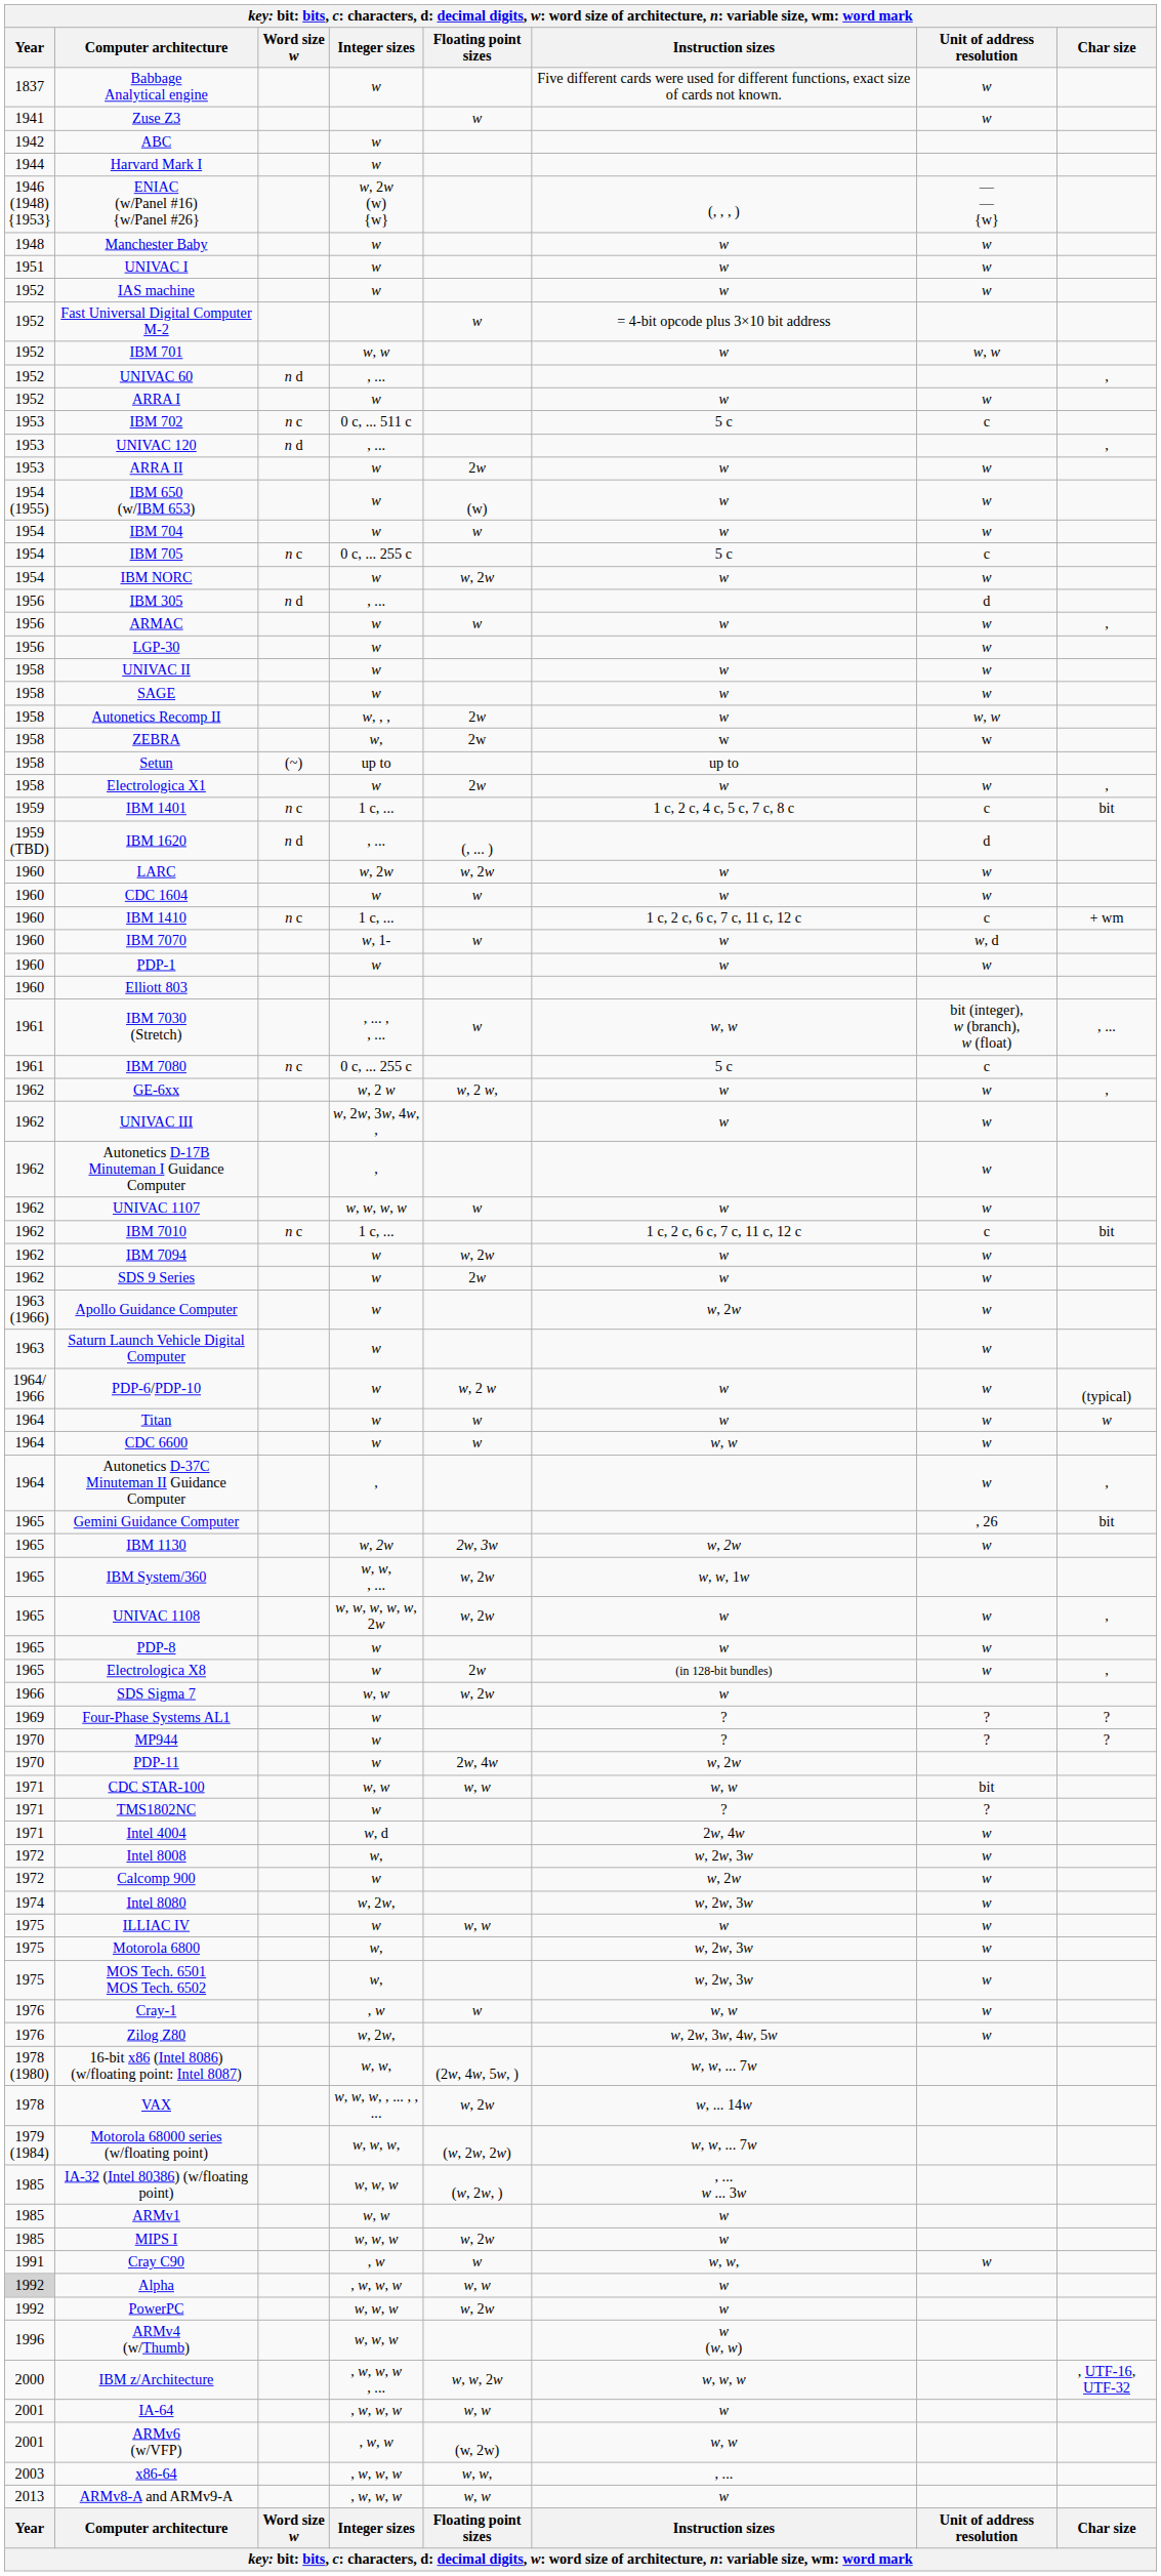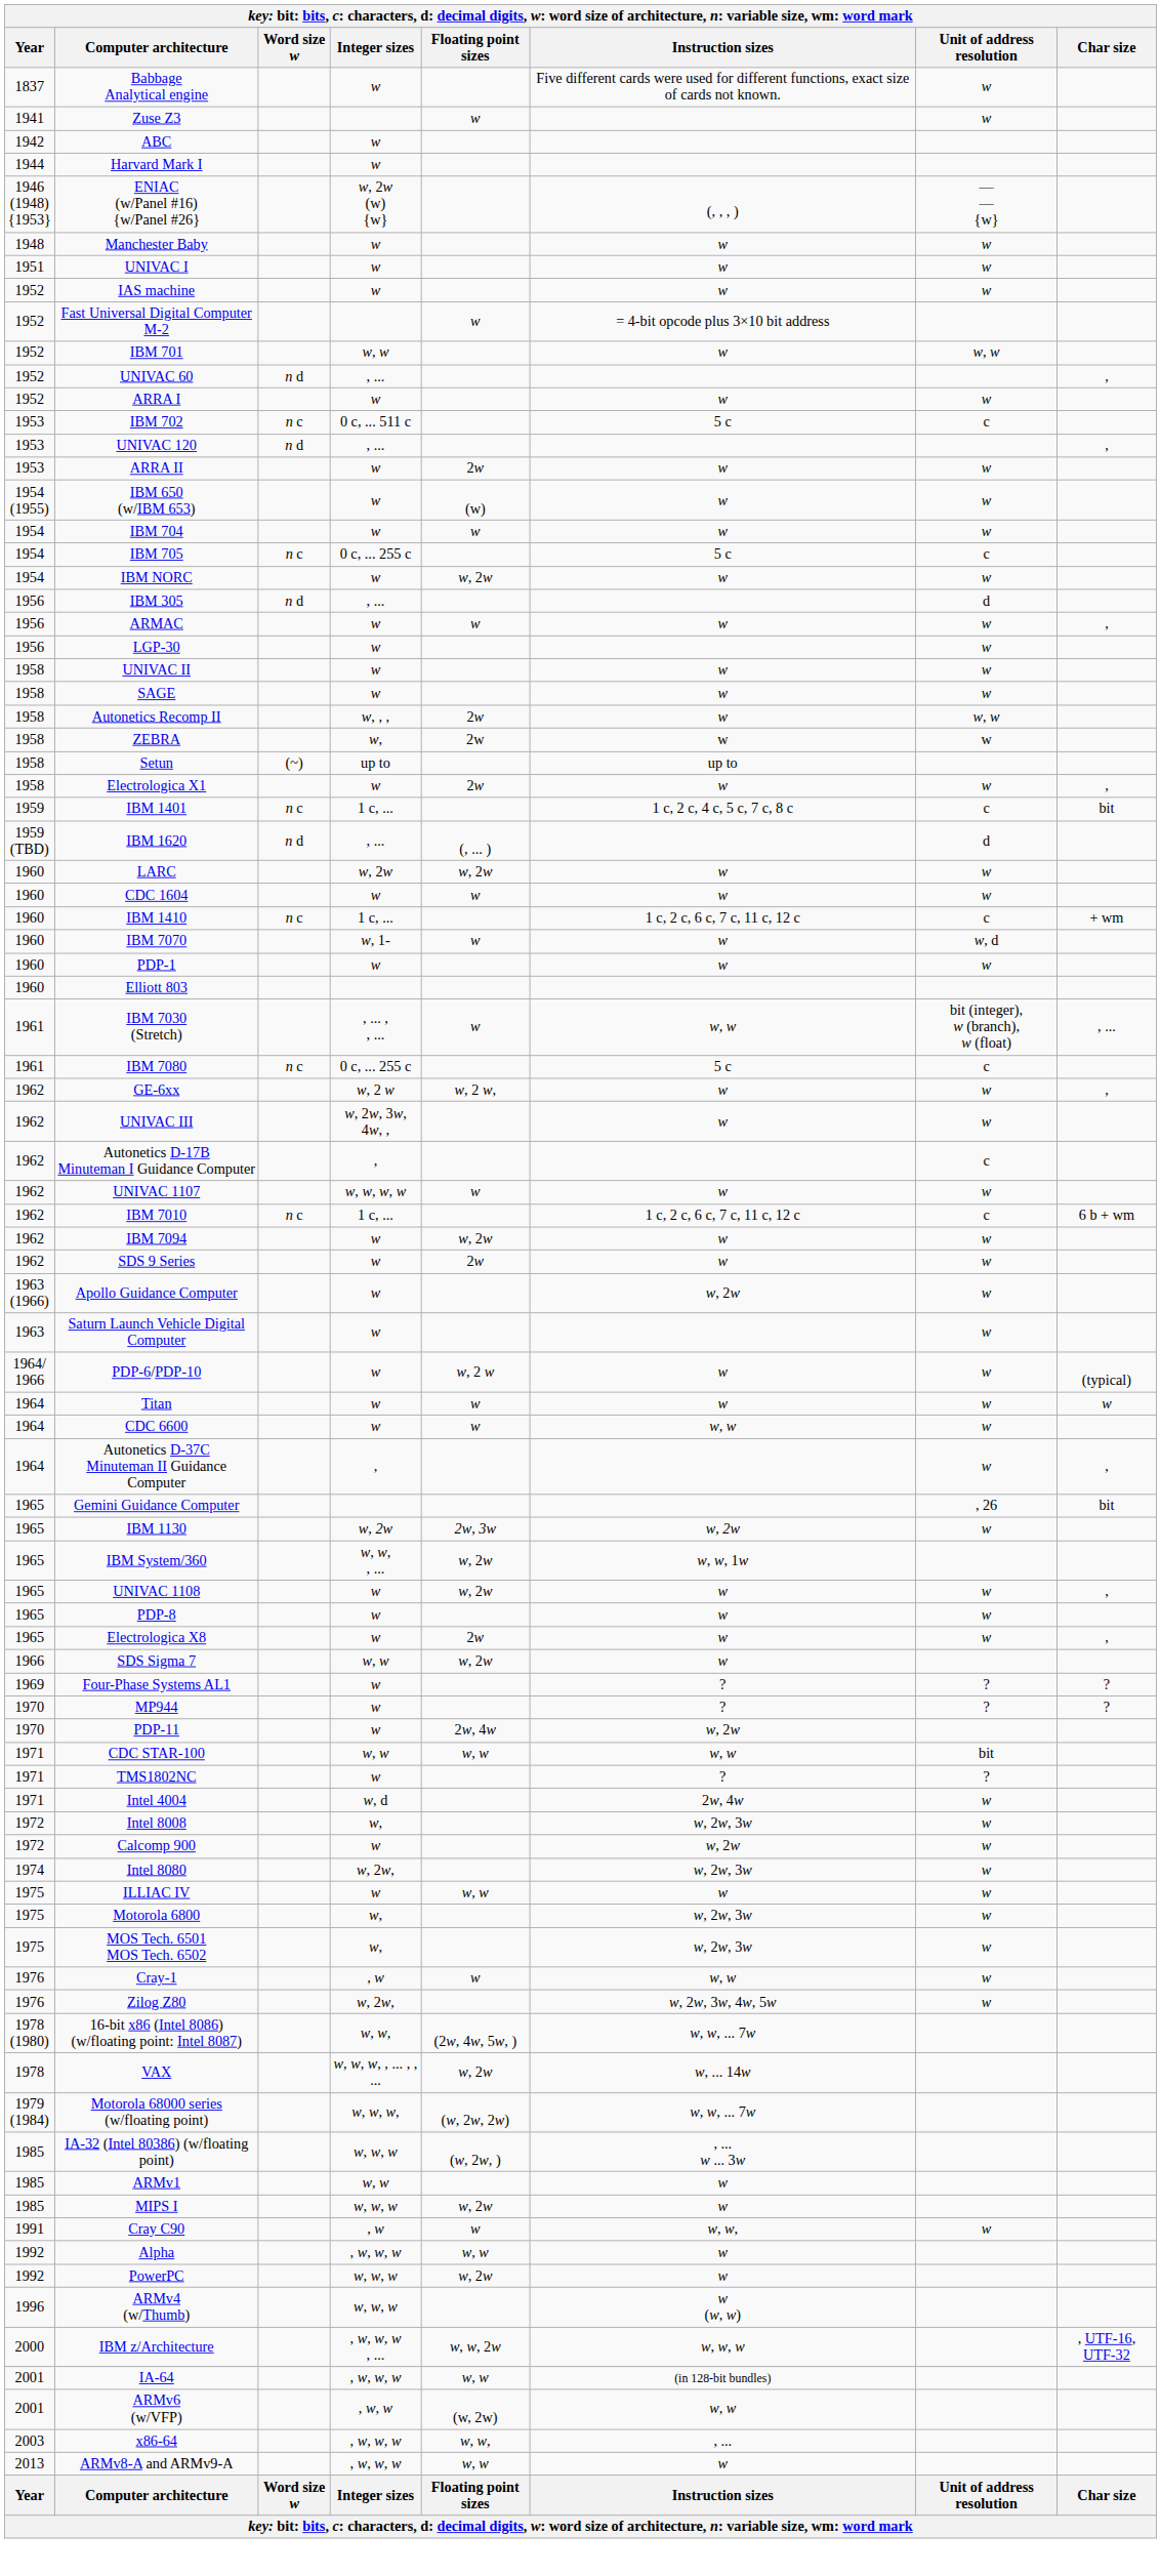Autonetics D-17B Minuteman I Guidance Computer | Unit of address resolution: w -> c
IBM 7010 | Char size: bit -> 6 b + wm
UNIVAC 1108 | Integer sizes: w, w, w, w, w, 2w -> w
Electrologica X8 | Instruction sizes: (in 128-bit bundles) -> w
Alpha | Year: lightgrey background -> no background
IA-64 | Instruction sizes: w -> (in 128-bit bundles)
